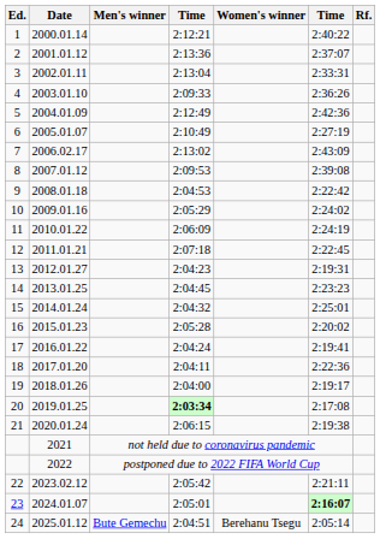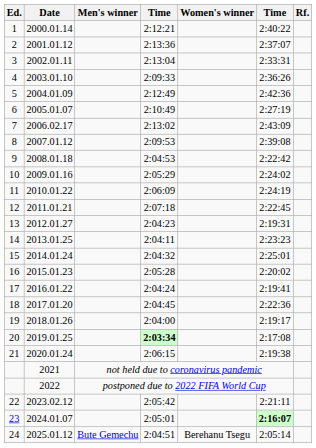2013.01.25 | column 4: 2:04:45 -> 2:04:11
2017.01.20 | column 4: 2:04:11 -> 2:04:45
